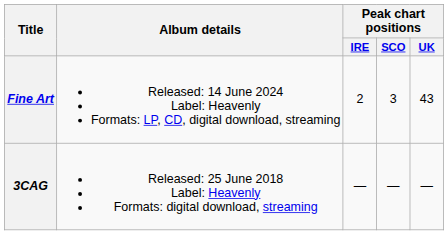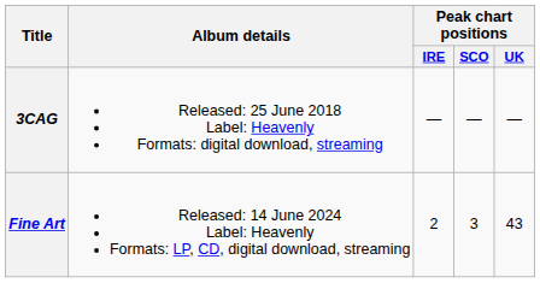rows swapped: 3CAG <-> Fine Art
